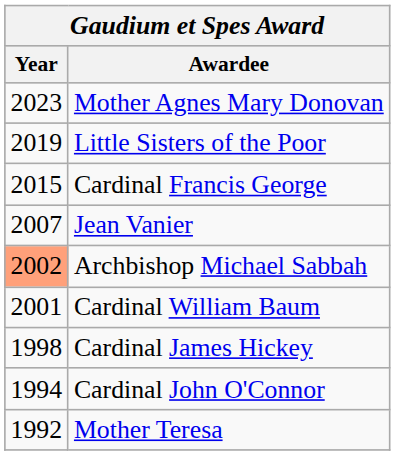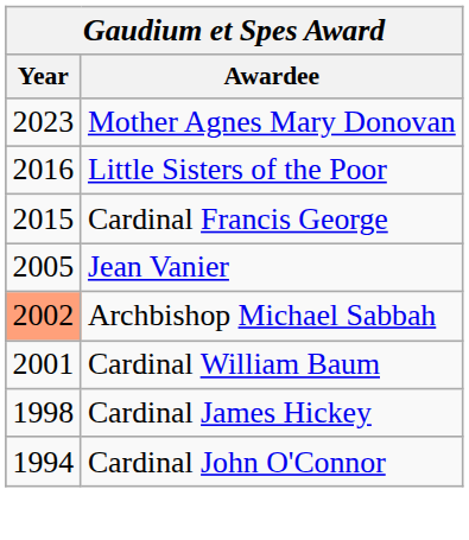Little Sisters of the Poor | Year: 2019 -> 2016
Jean Vanier | Year: 2007 -> 2005
- row: 1992 | Mother Teresa
